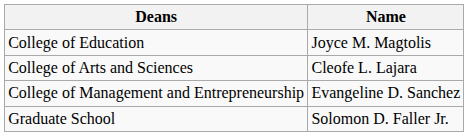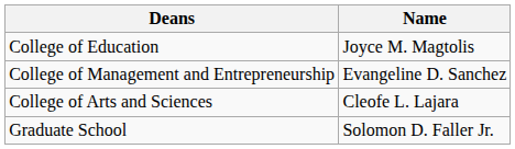rows swapped: College of Arts and Sciences <-> College of Management and Entrepreneurship
